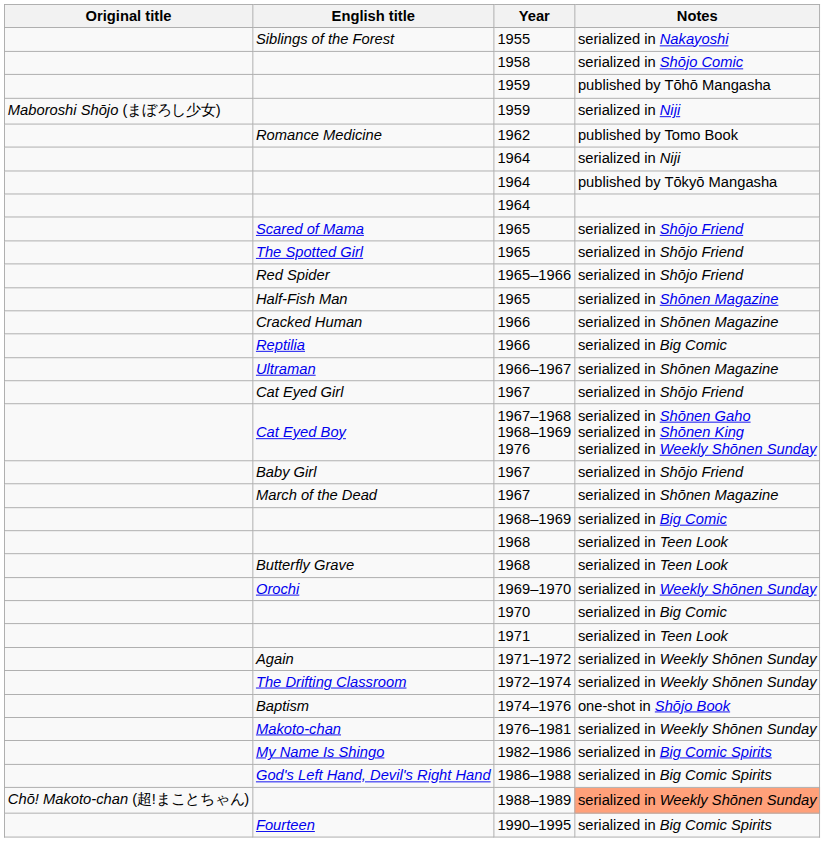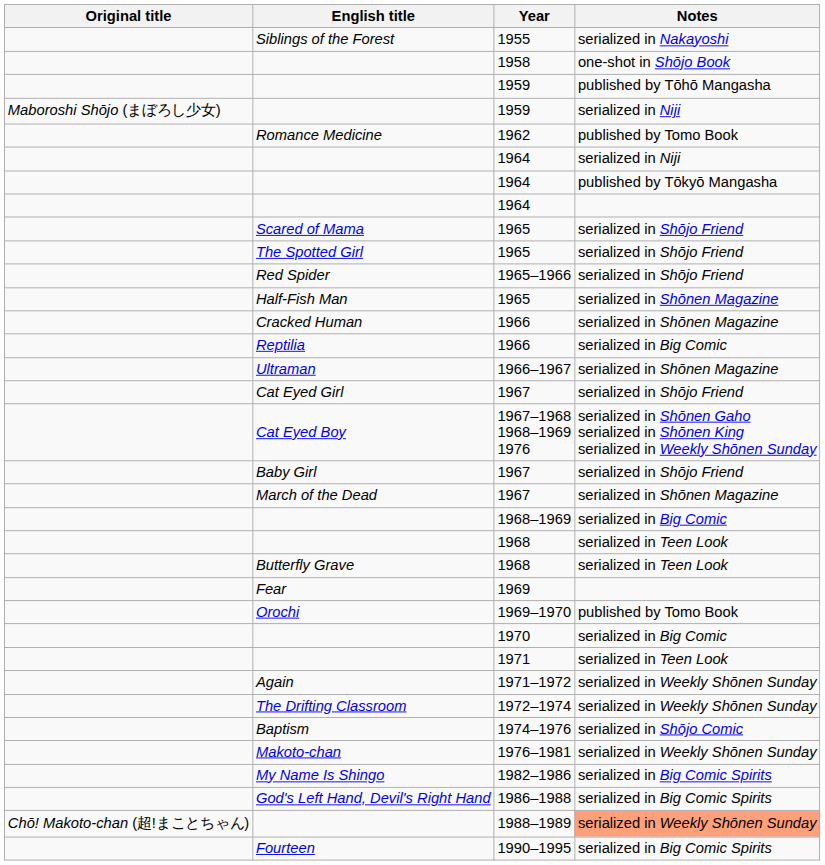1958 | Notes: serialized in Shōjo Comic -> one-shot in Shōjo Book
+ row: Fear | 1969
1969–1970 | Notes: serialized in Weekly Shōnen Sunday -> published by Tomo Book
1974–1976 | Notes: one-shot in Shōjo Book -> serialized in Shōjo Comic
